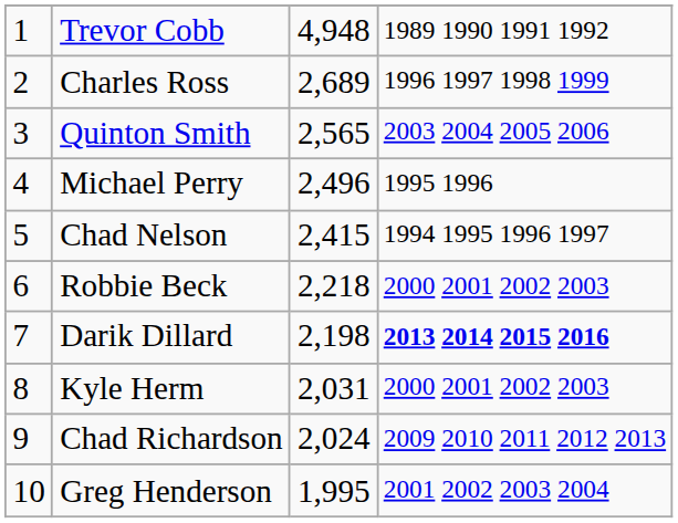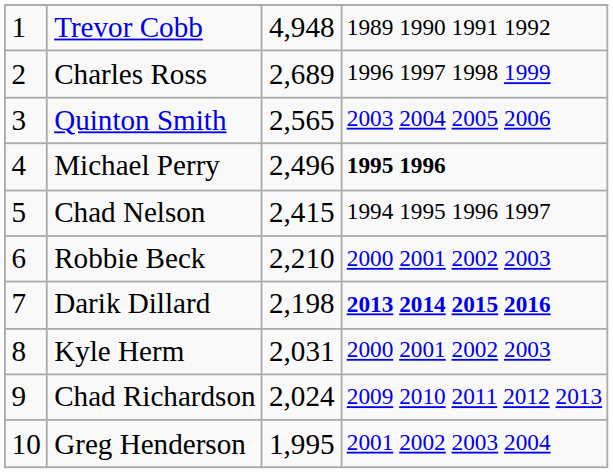Michael Perry | column 4: normal -> bold
Robbie Beck | column 3: 2,218 -> 2,210
